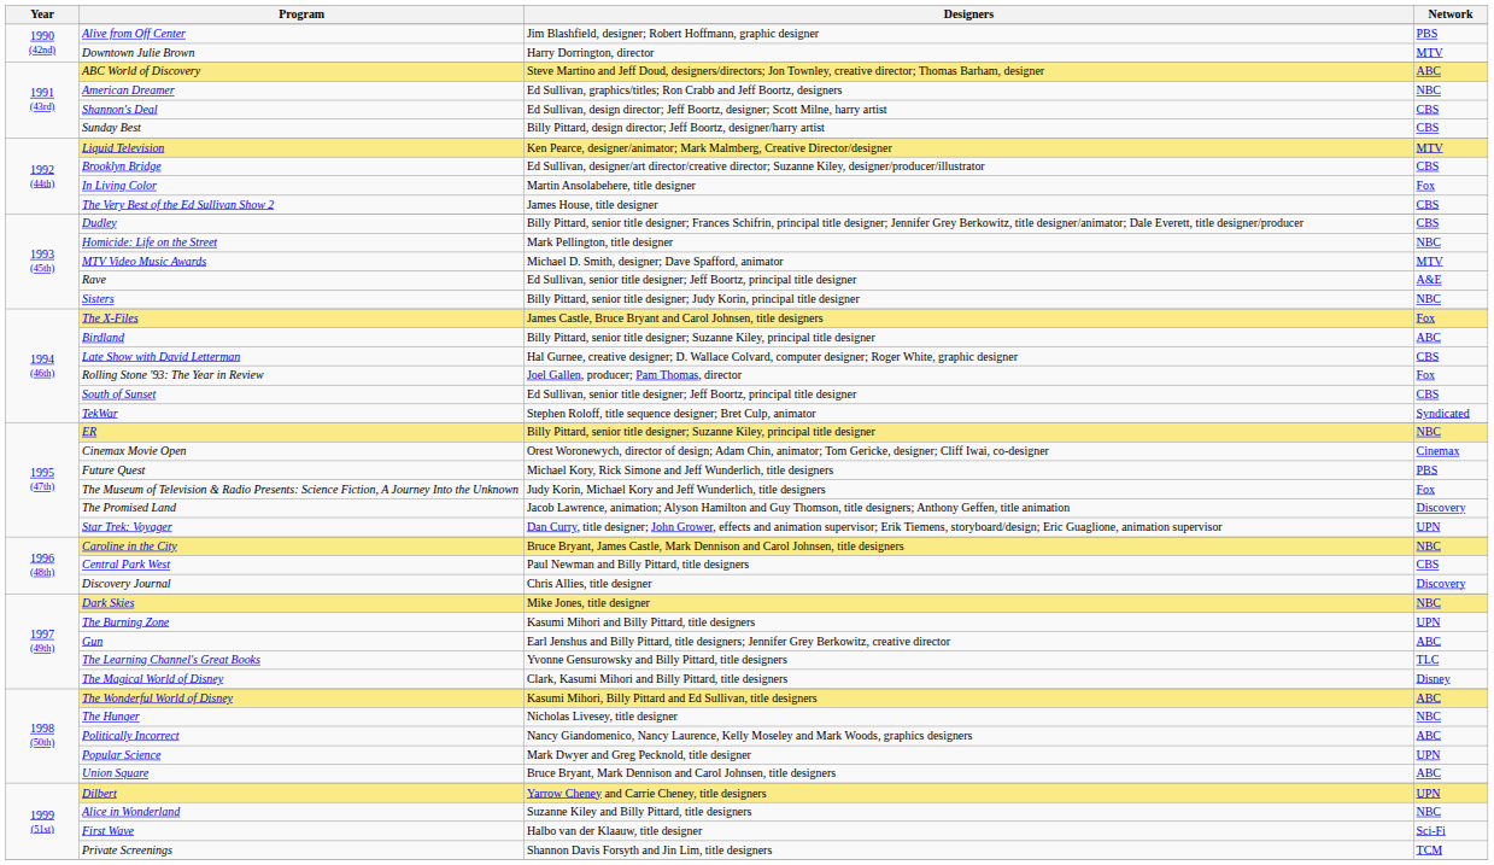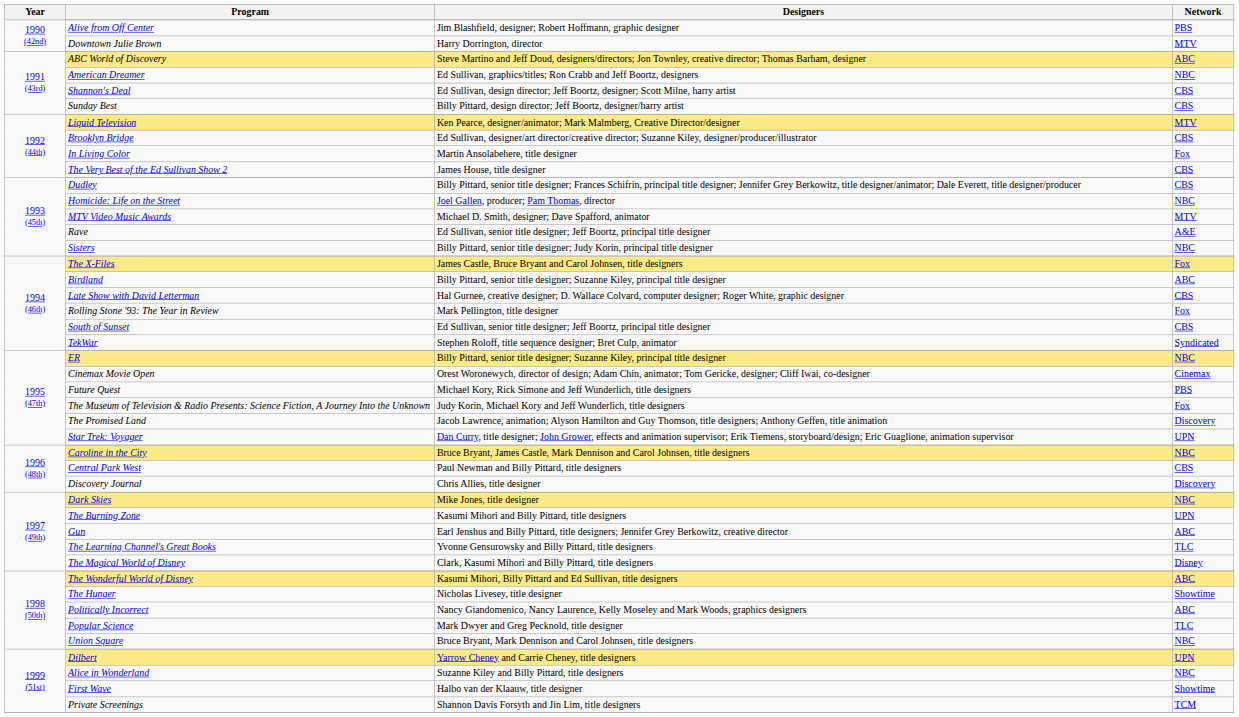Homicide: Life on the Street | Designers: Mark Pellington, title designer -> Joel Gallen, producer; Pam Thomas, director
Rolling Stone '93: The Year in Review | Designers: Joel Gallen, producer; Pam Thomas, director -> Mark Pellington, title designer
The Hunger | Network: NBC -> Showtime
Popular Science | Network: UPN -> TLC
Union Square | Network: ABC -> NBC
First Wave | Network: Sci-Fi -> Showtime
